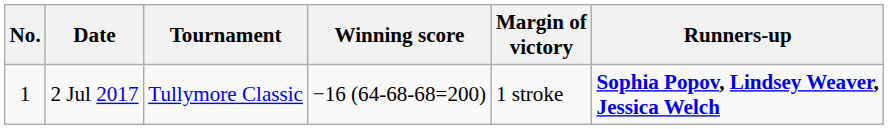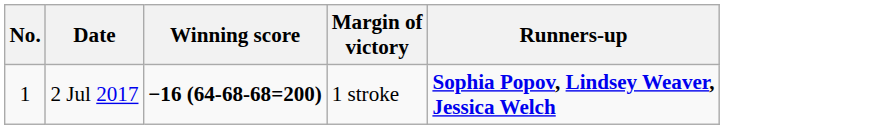- column: Tournament | Tullymore Classic
2 Jul 2017 | Winning score: normal -> bold
